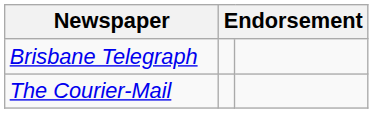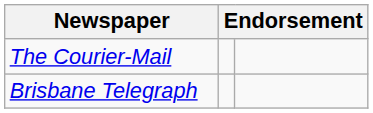rows swapped: Brisbane Telegraph <-> The Courier-Mail
